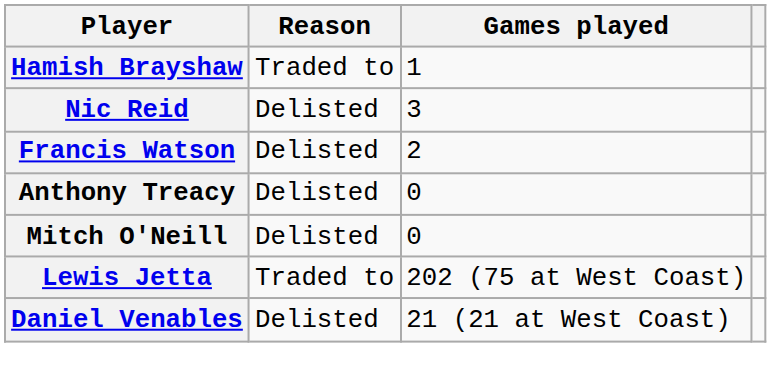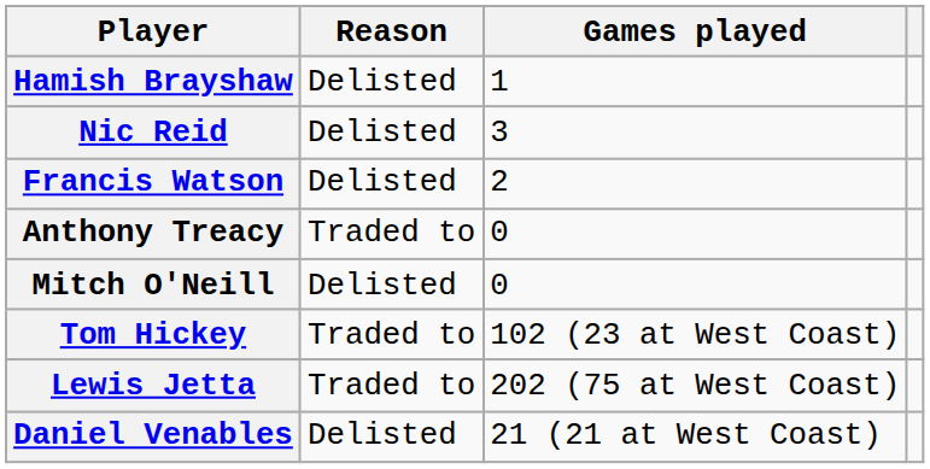Hamish Brayshaw | Reason: Traded to -> Delisted
Anthony Treacy | Reason: Delisted -> Traded to
+ row: Tom Hickey | Traded to | 102 (23 at West Coast)
